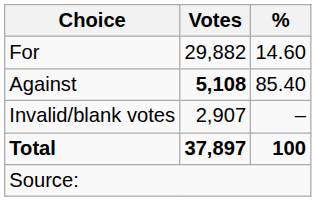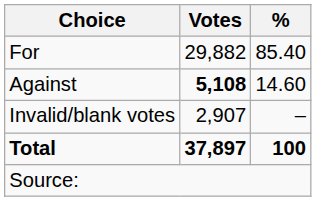For | %: 14.60 -> 85.40
Against | %: 85.40 -> 14.60
